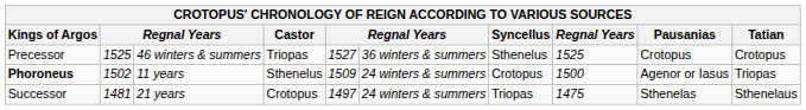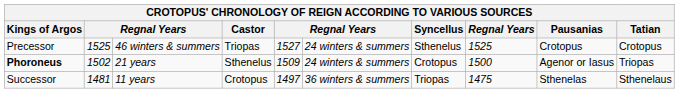Precessor | column 6: 36 winters & summers -> 24 winters & summers
Phoroneus | column 3: 11 years -> 21 years
Successor | column 3: 21 years -> 11 years
Successor | column 6: 24 winters & summers -> 36 winters & summers
